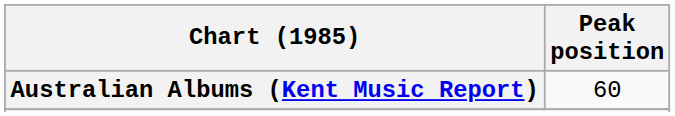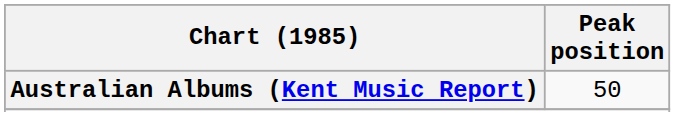Australian Albums (Kent Music Report) | Peak position: 60 -> 50
